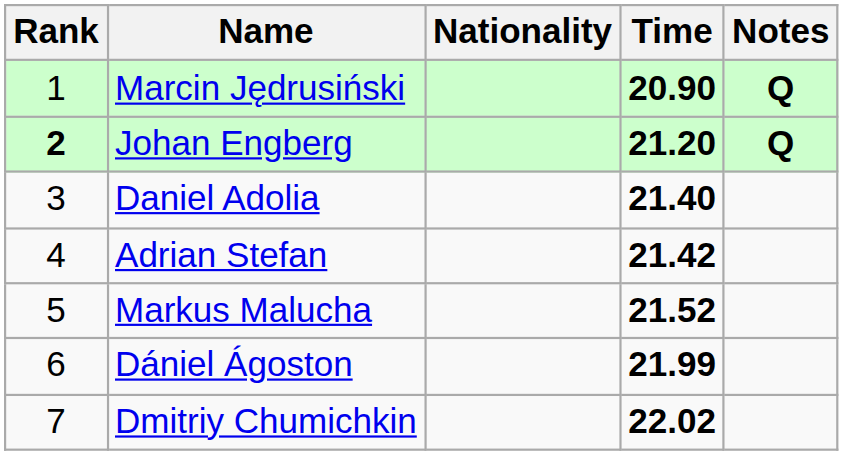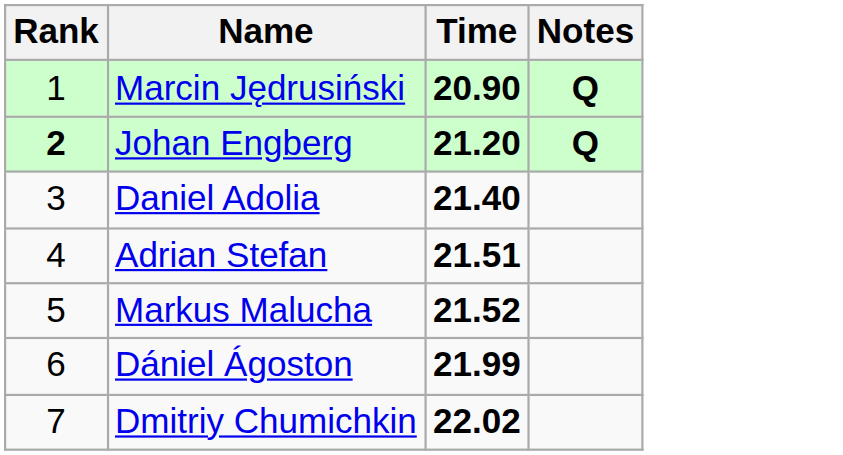- column: Nationality
Adrian Stefan | Time: 21.42 -> 21.51
